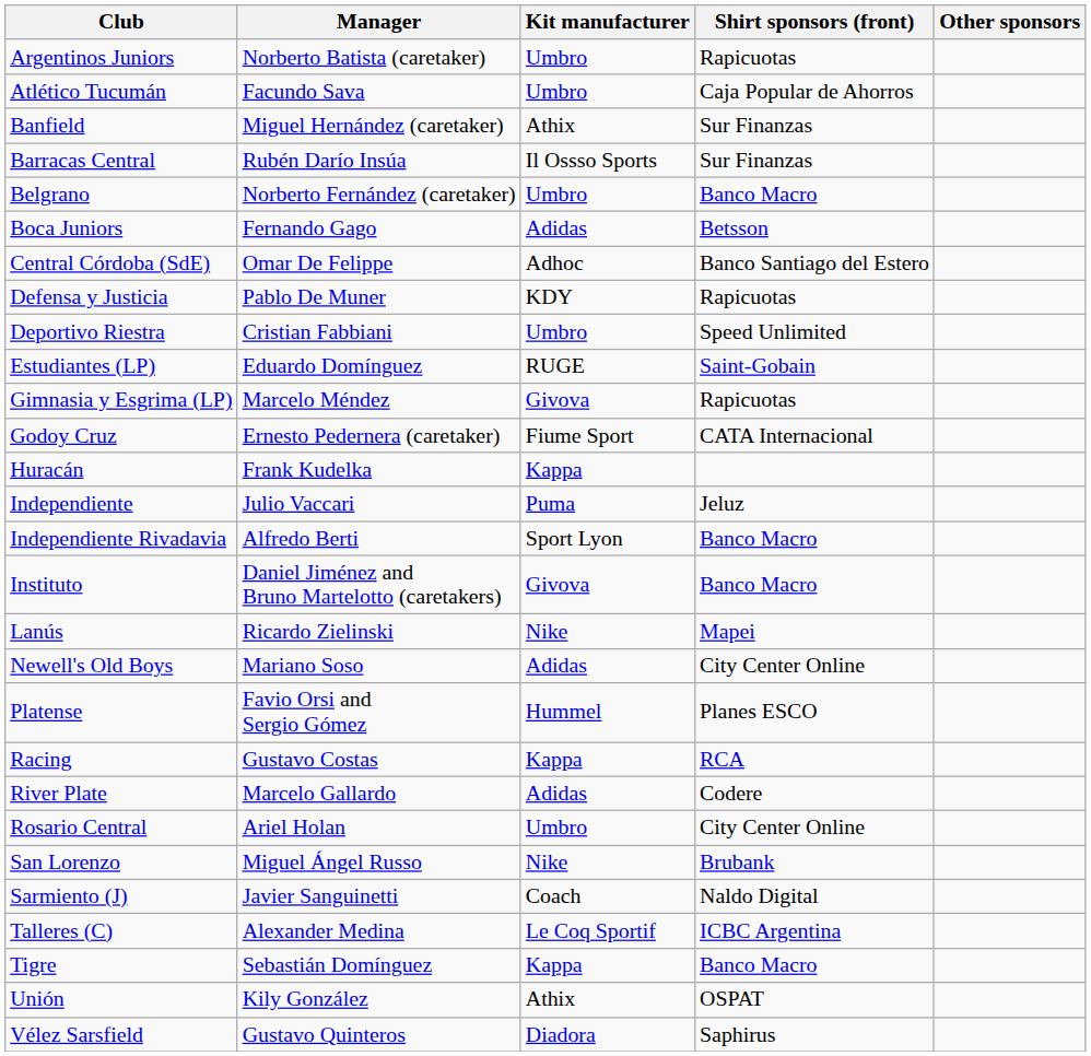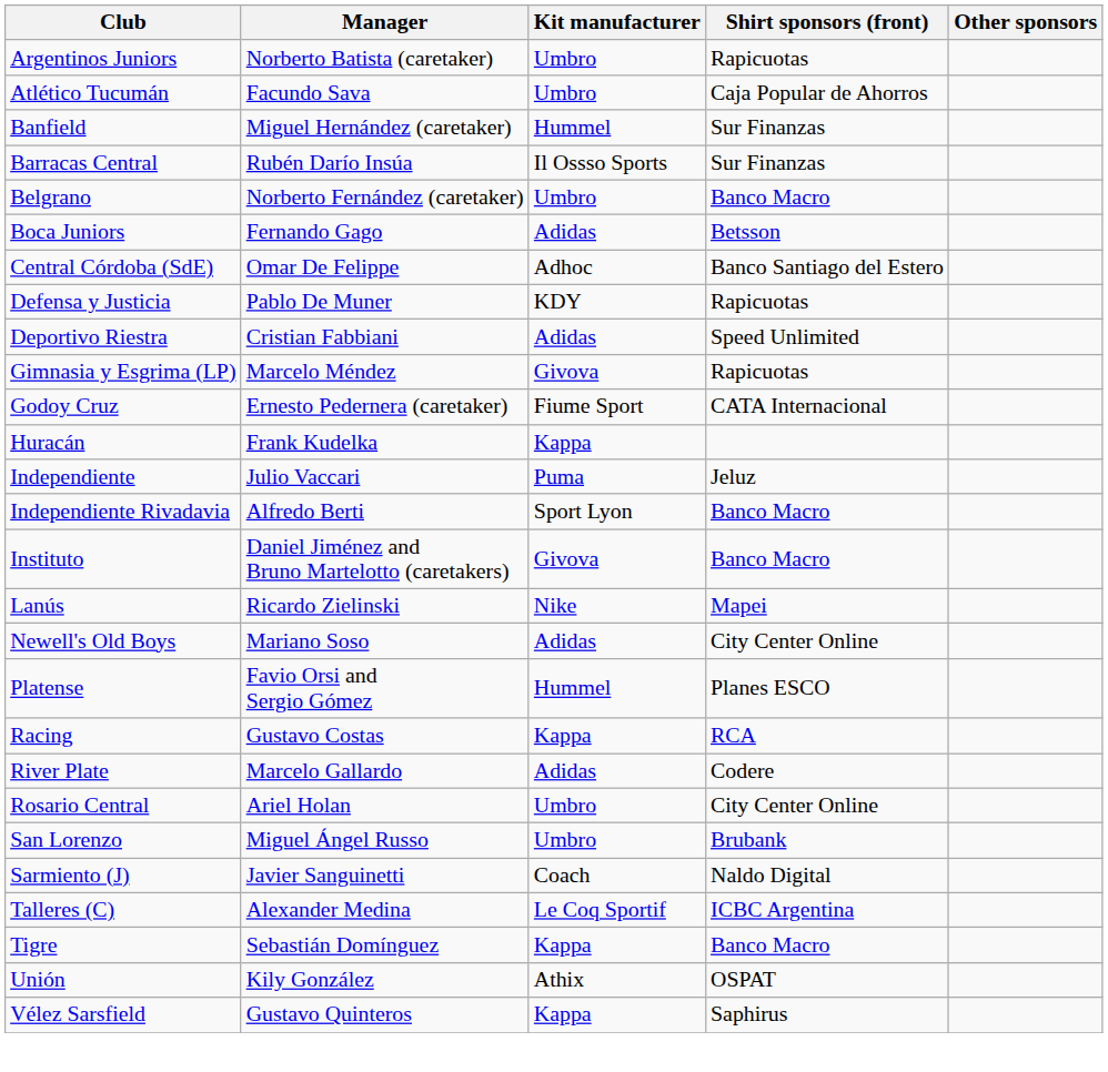Banfield | Kit manufacturer: Athix -> Hummel
Deportivo Riestra | Kit manufacturer: Umbro -> Adidas
- row: Estudiantes (LP) | Eduardo Domínguez | RUGE | Saint-Gobain
San Lorenzo | Kit manufacturer: Nike -> Umbro
Vélez Sarsfield | Kit manufacturer: Diadora -> Kappa
